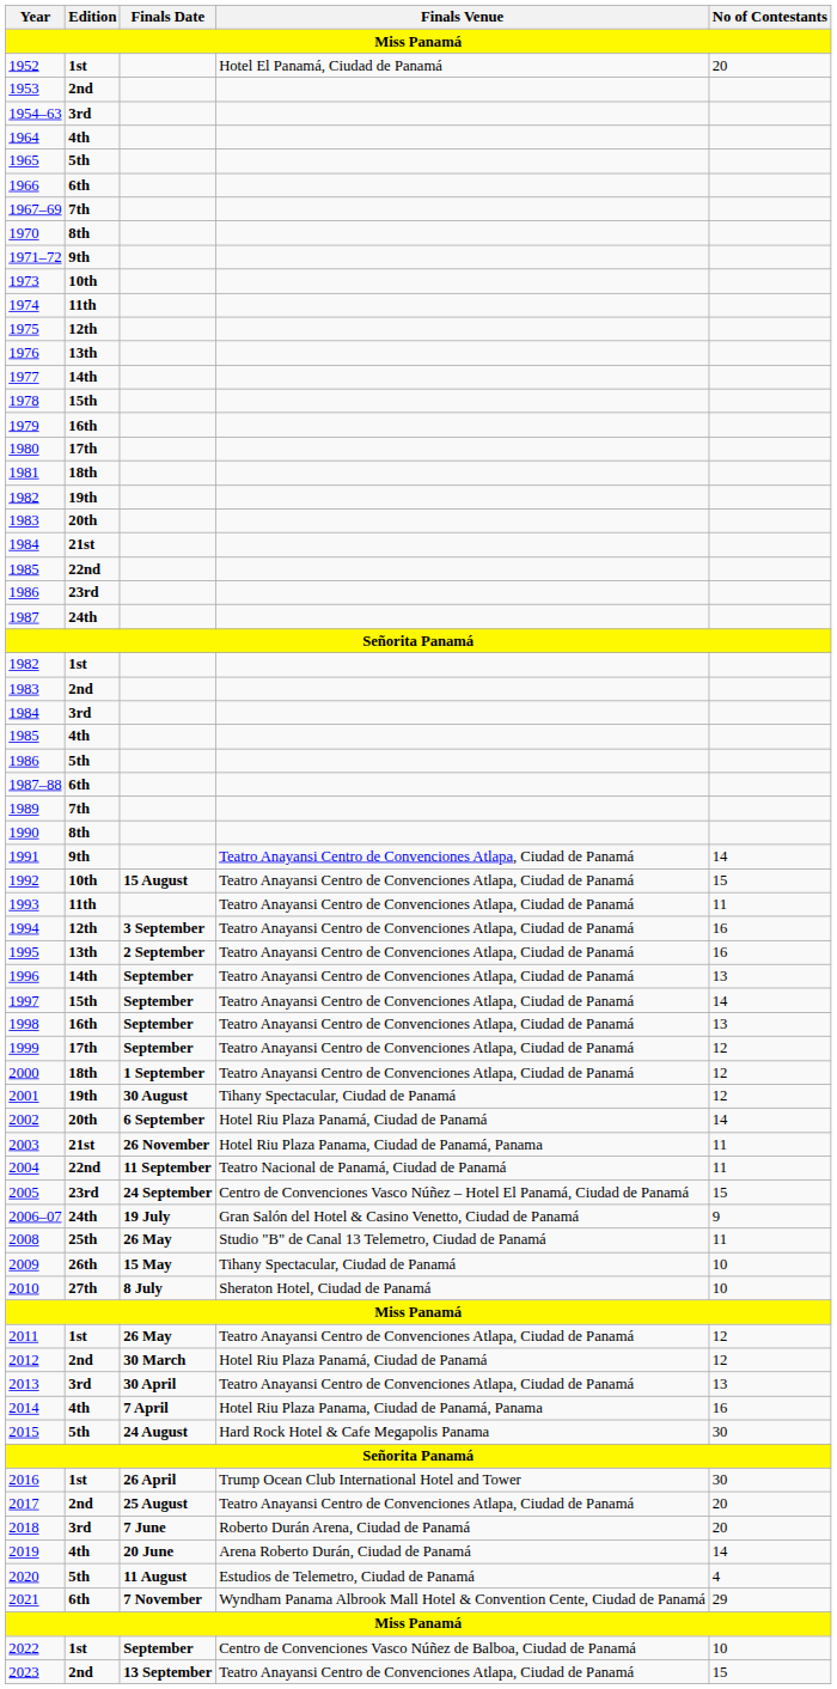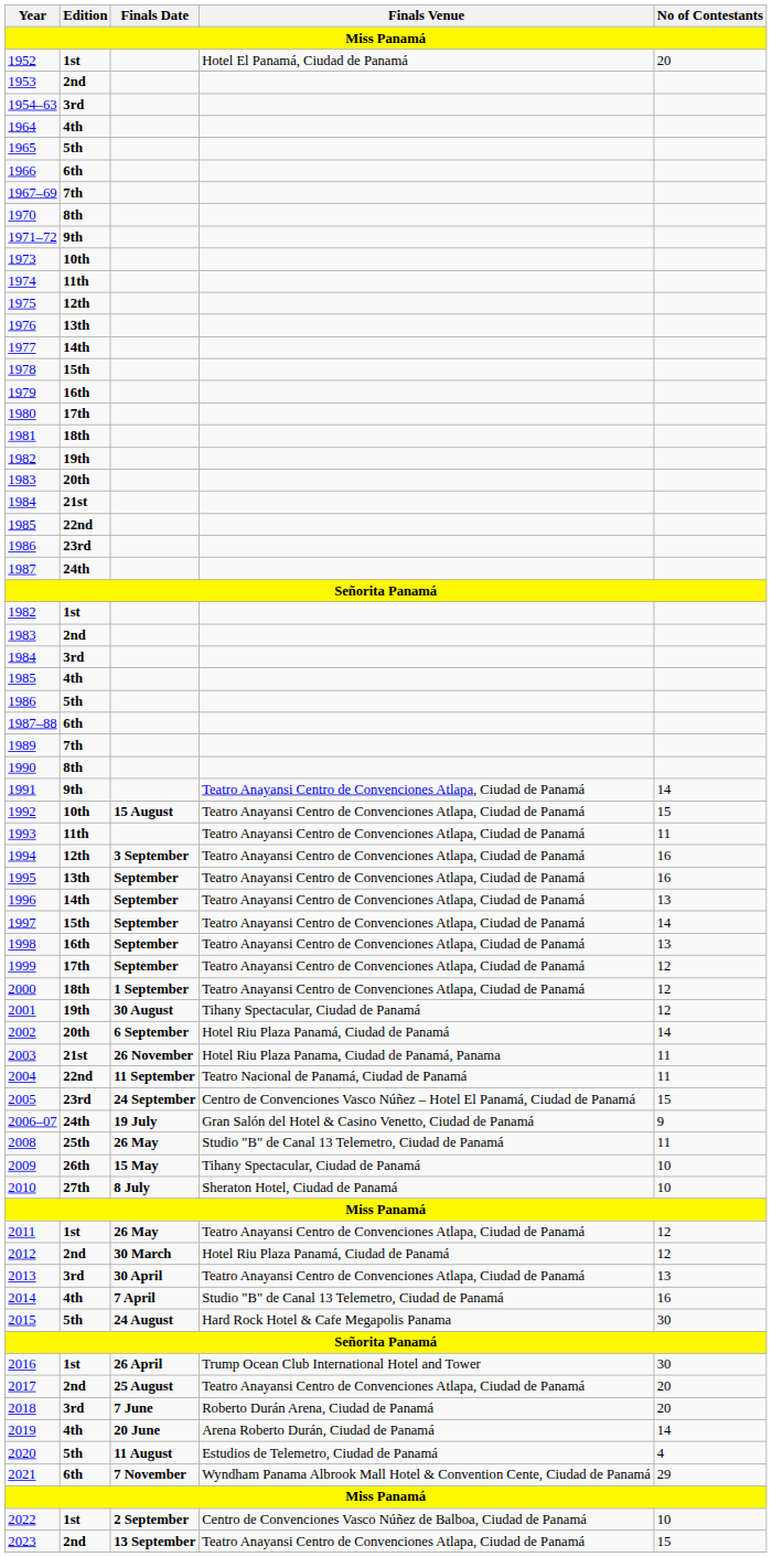1995 | Finals Date: 2 September -> September
2014 | Finals Venue: Hotel Riu Plaza Panama, Ciudad de Panamá, Panama -> Studio "B" de Canal 13 Telemetro, Ciudad de Panamá
2022 | Finals Date: September -> 2 September
